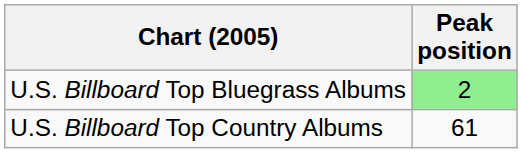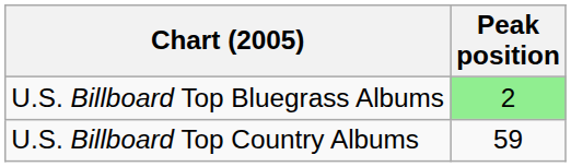U.S. Billboard Top Country Albums | Peak position: 61 -> 59
